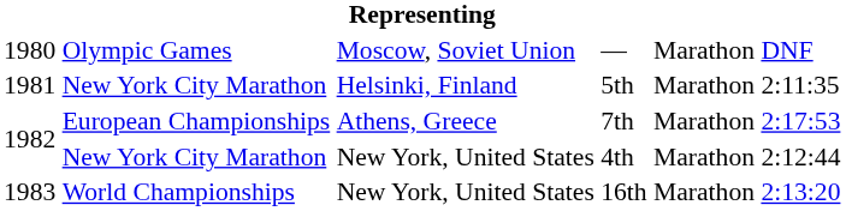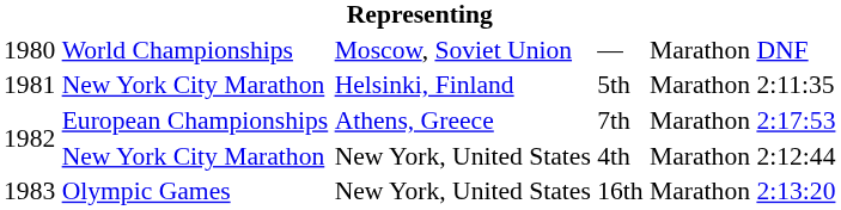— | column 2: Olympic Games -> World Championships
16th | column 2: World Championships -> Olympic Games
